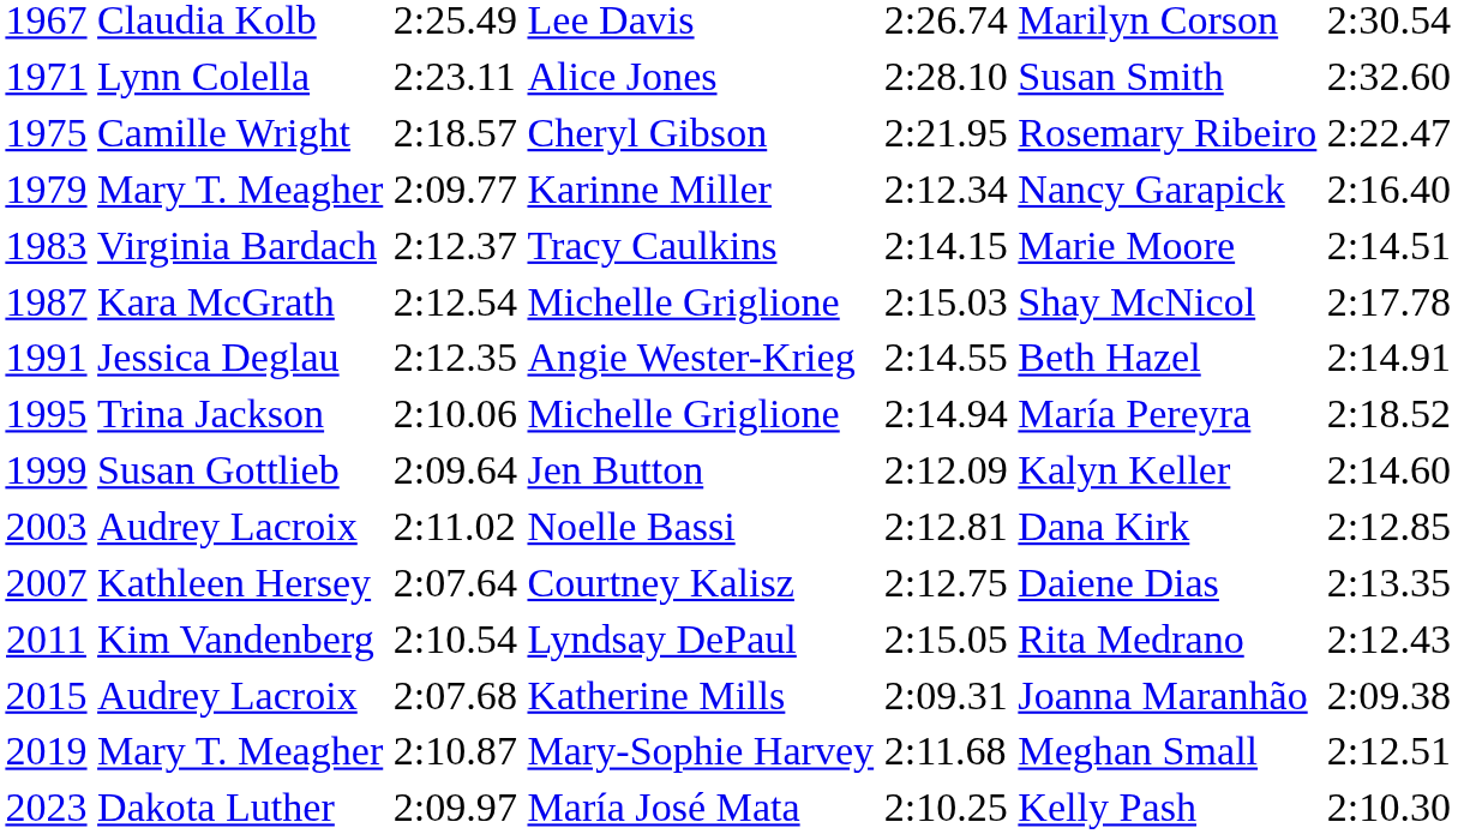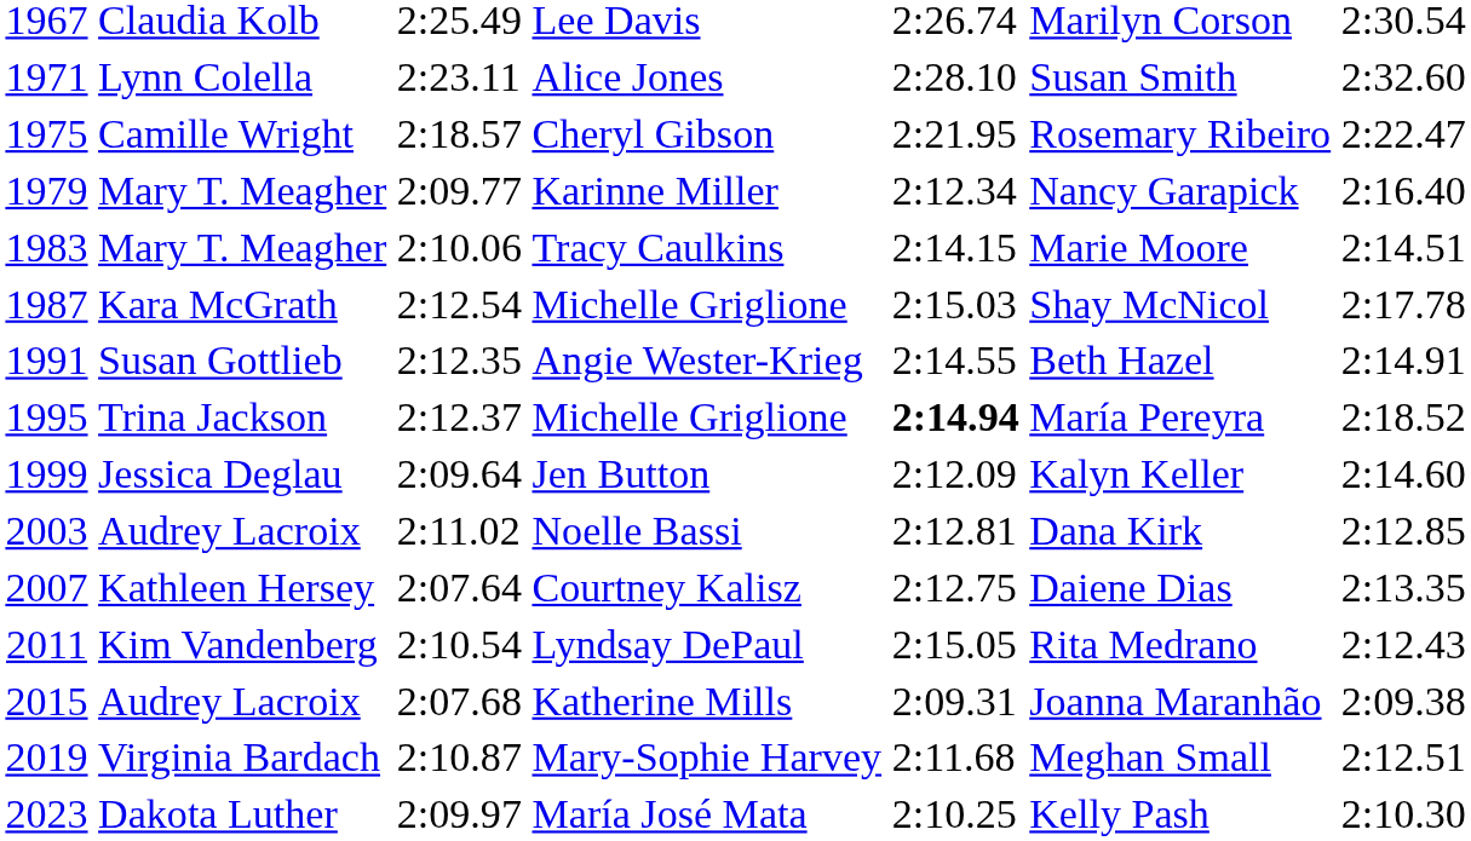Tracy Caulkins | column 2: Virginia Bardach -> Mary T. Meagher
Tracy Caulkins | column 3: 2:12.37 -> 2:10.06
Angie Wester-Krieg | column 2: Jessica Deglau -> Susan Gottlieb
1995 / Michelle Griglione | column 3: 2:10.06 -> 2:12.37
1995 / Michelle Griglione | column 5: normal -> bold
Jen Button | column 2: Susan Gottlieb -> Jessica Deglau
Mary-Sophie Harvey | column 2: Mary T. Meagher -> Virginia Bardach
